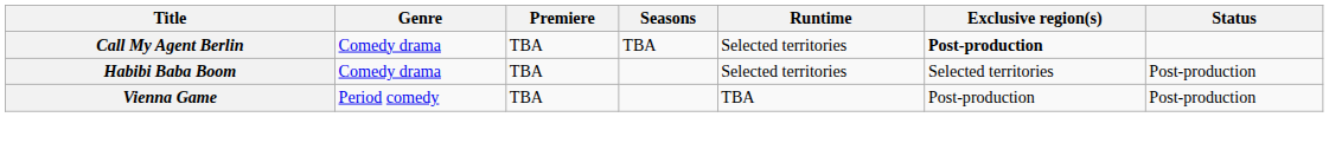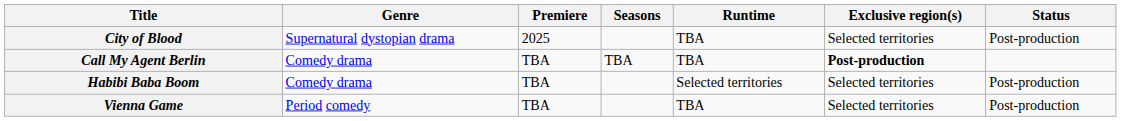+ row: City of Blood | Supernatural dystopian drama | 2025 | TBA | Selected territories | Post-production
Call My Agent Berlin | Runtime: Selected territories -> TBA
Vienna Game | Exclusive region(s): Post-production -> Selected territories
